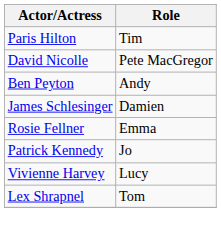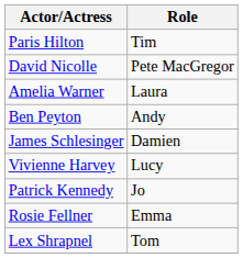+ row: Amelia Warner | Laura
rows swapped: Vivienne Harvey <-> Rosie Fellner
